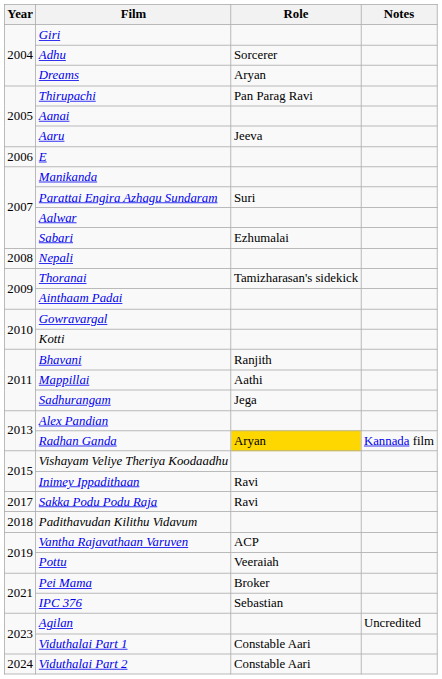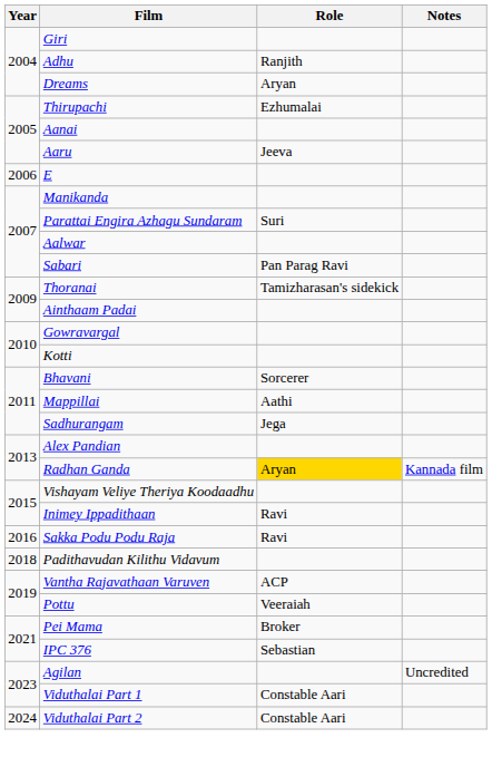Adhu | Role: Sorcerer -> Ranjith
Thirupachi | Role: Pan Parag Ravi -> Ezhumalai
Sabari | Role: Ezhumalai -> Pan Parag Ravi
- row: 2008 | Nepali
Bhavani | Role: Ranjith -> Sorcerer
Sakka Podu Podu Raja | Year: 2017 -> 2016
